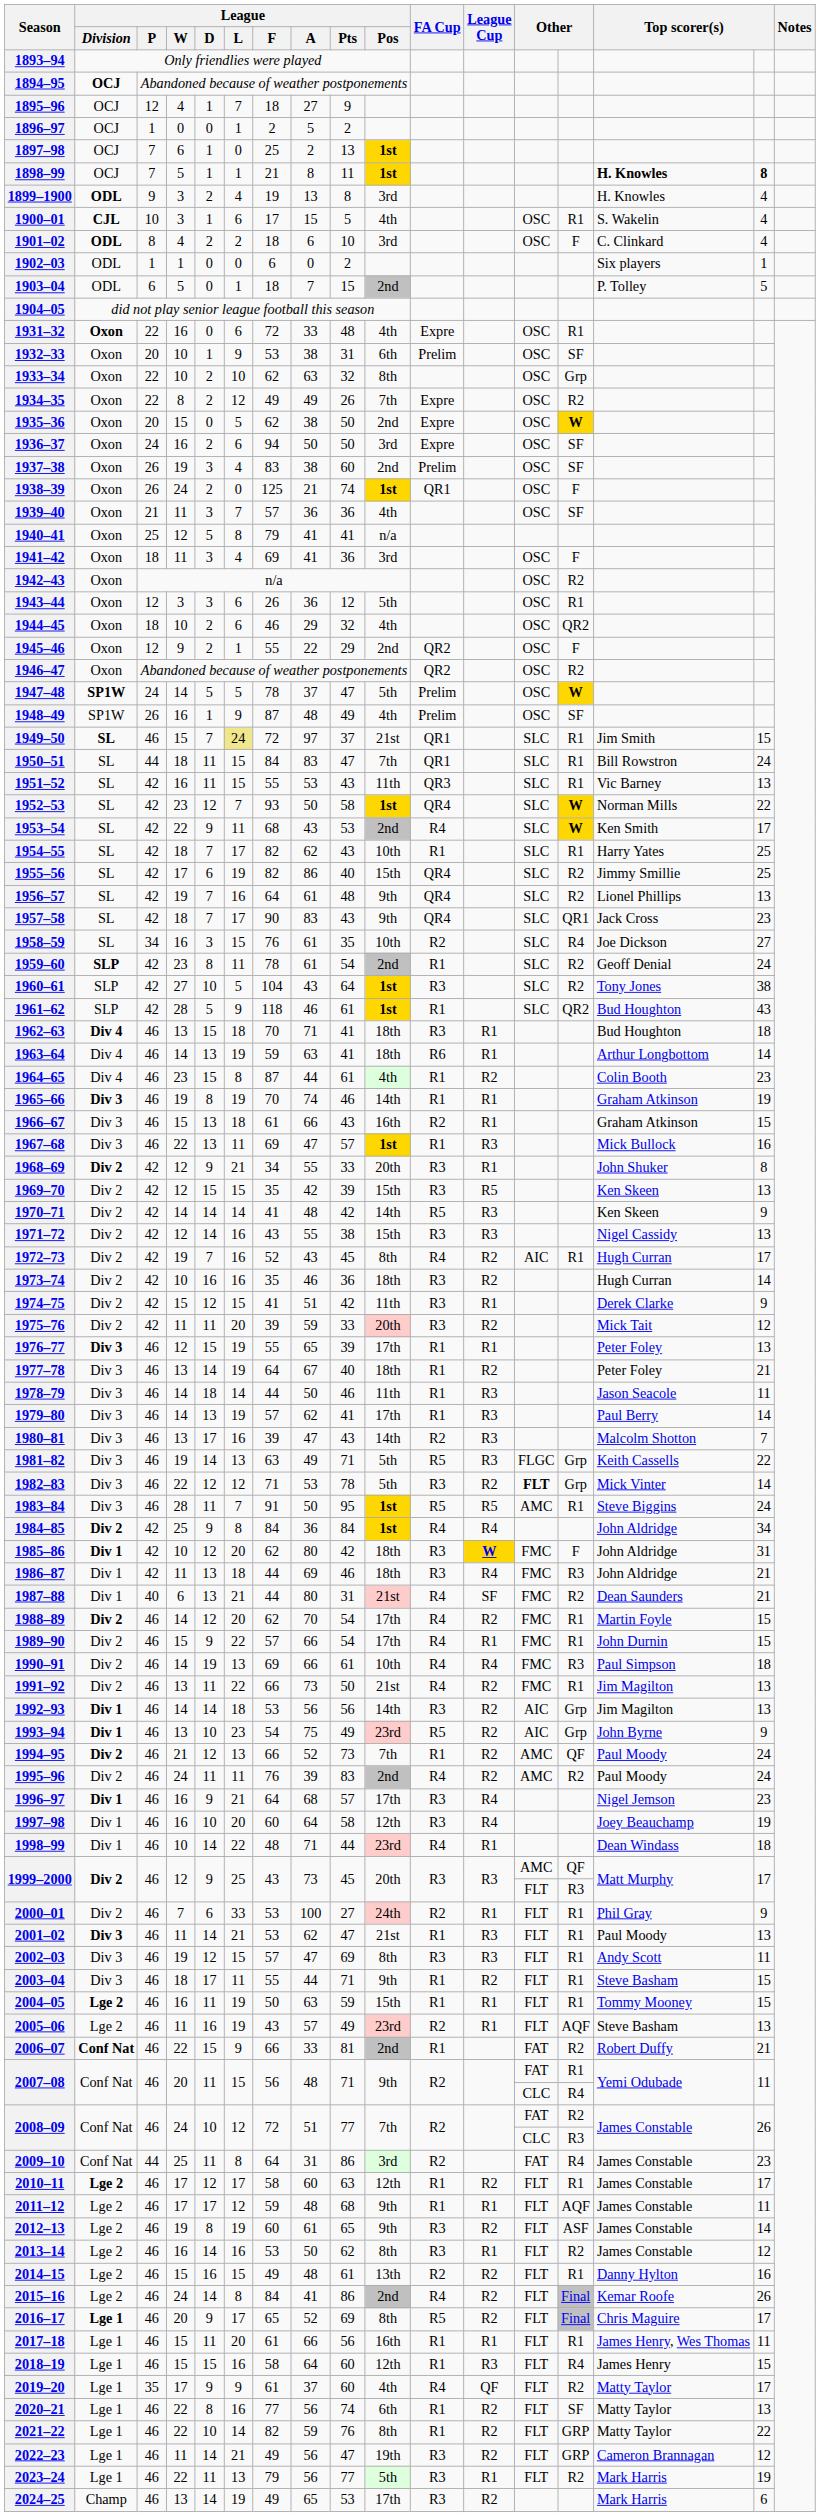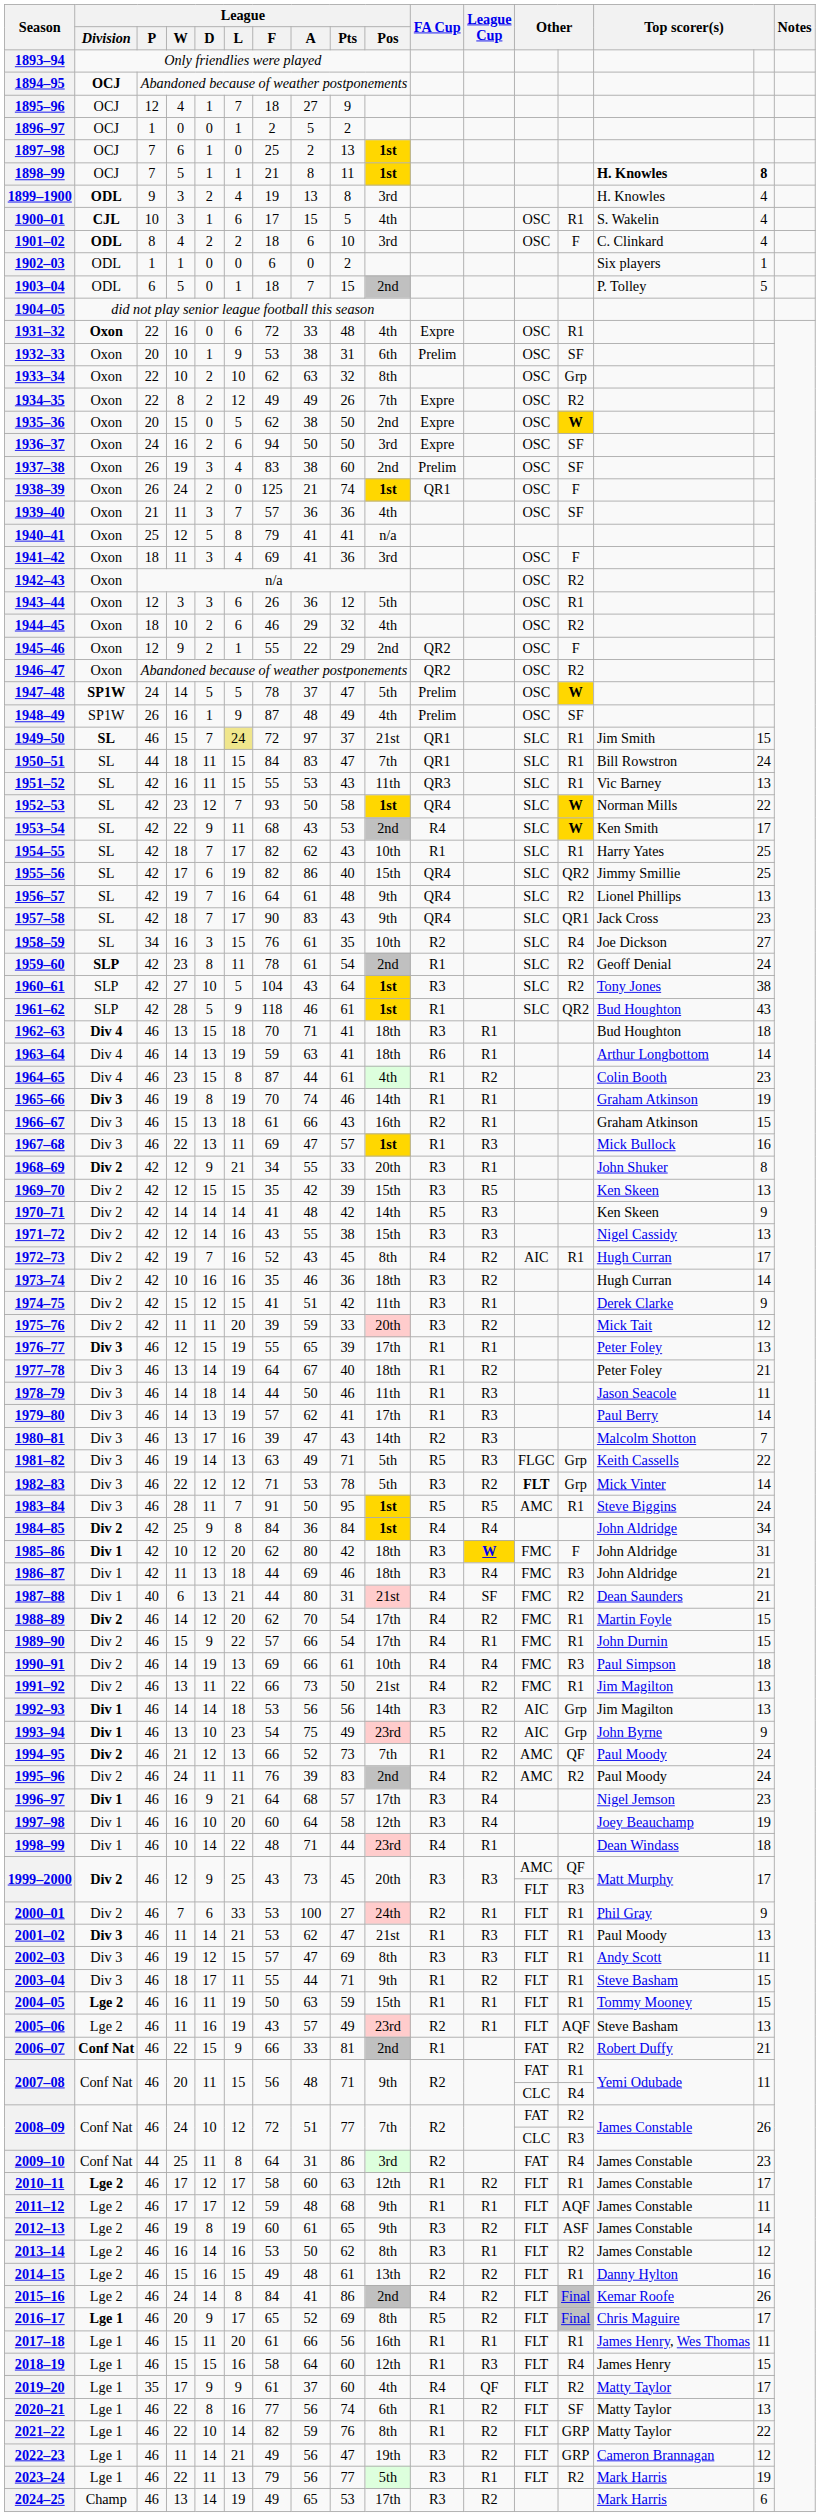1944–45 | column 14: QR2 -> R2
1955–56 | column 14: R2 -> QR2
